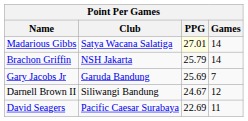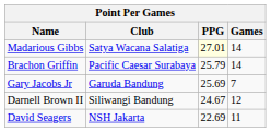Brachon Griffin | Club: NSH Jakarta -> Pacific Caesar Surabaya
David Seagers | Club: Pacific Caesar Surabaya -> NSH Jakarta
